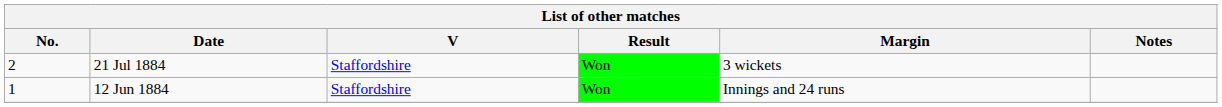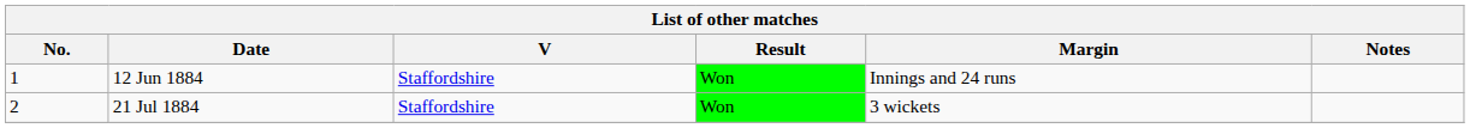rows swapped: 12 Jun 1884 <-> 21 Jul 1884
